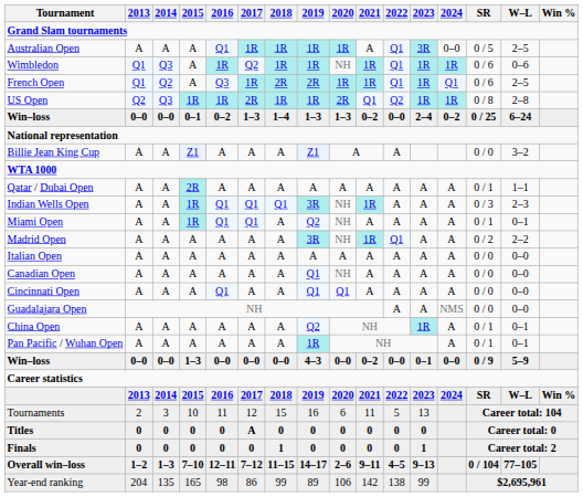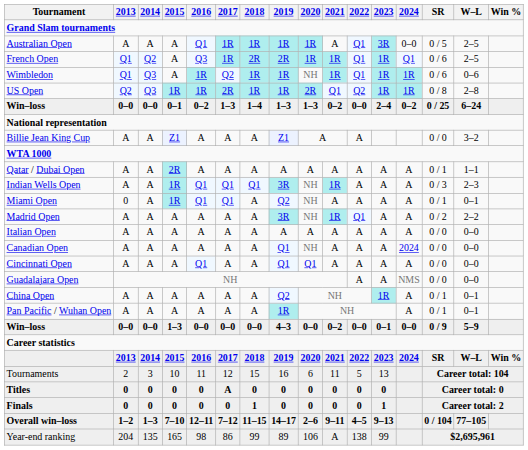rows swapped: French Open <-> Wimbledon
Miami Open | 2013: A -> 0
Canadian Open | 2024: A -> 2024
Year-end ranking | 2021: 142 -> A
